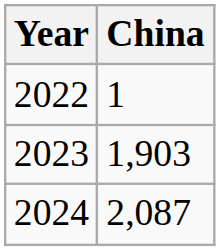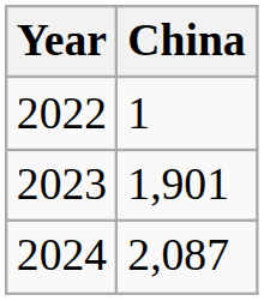2023 | China: 1,903 -> 1,901
